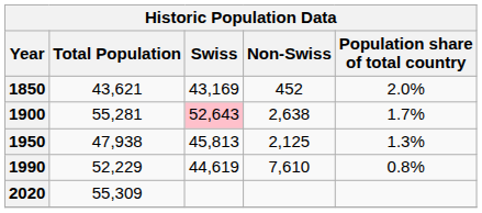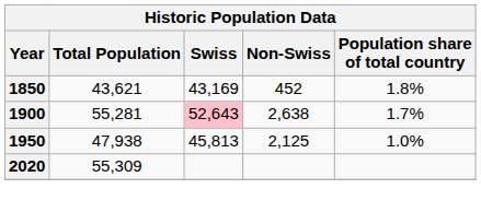1850 | Population share of total country: 2.0% -> 1.8%
1950 | Population share of total country: 1.3% -> 1.0%
- row: 1990 | 52,229 | 44,619 | 7,610 | 0.8%
